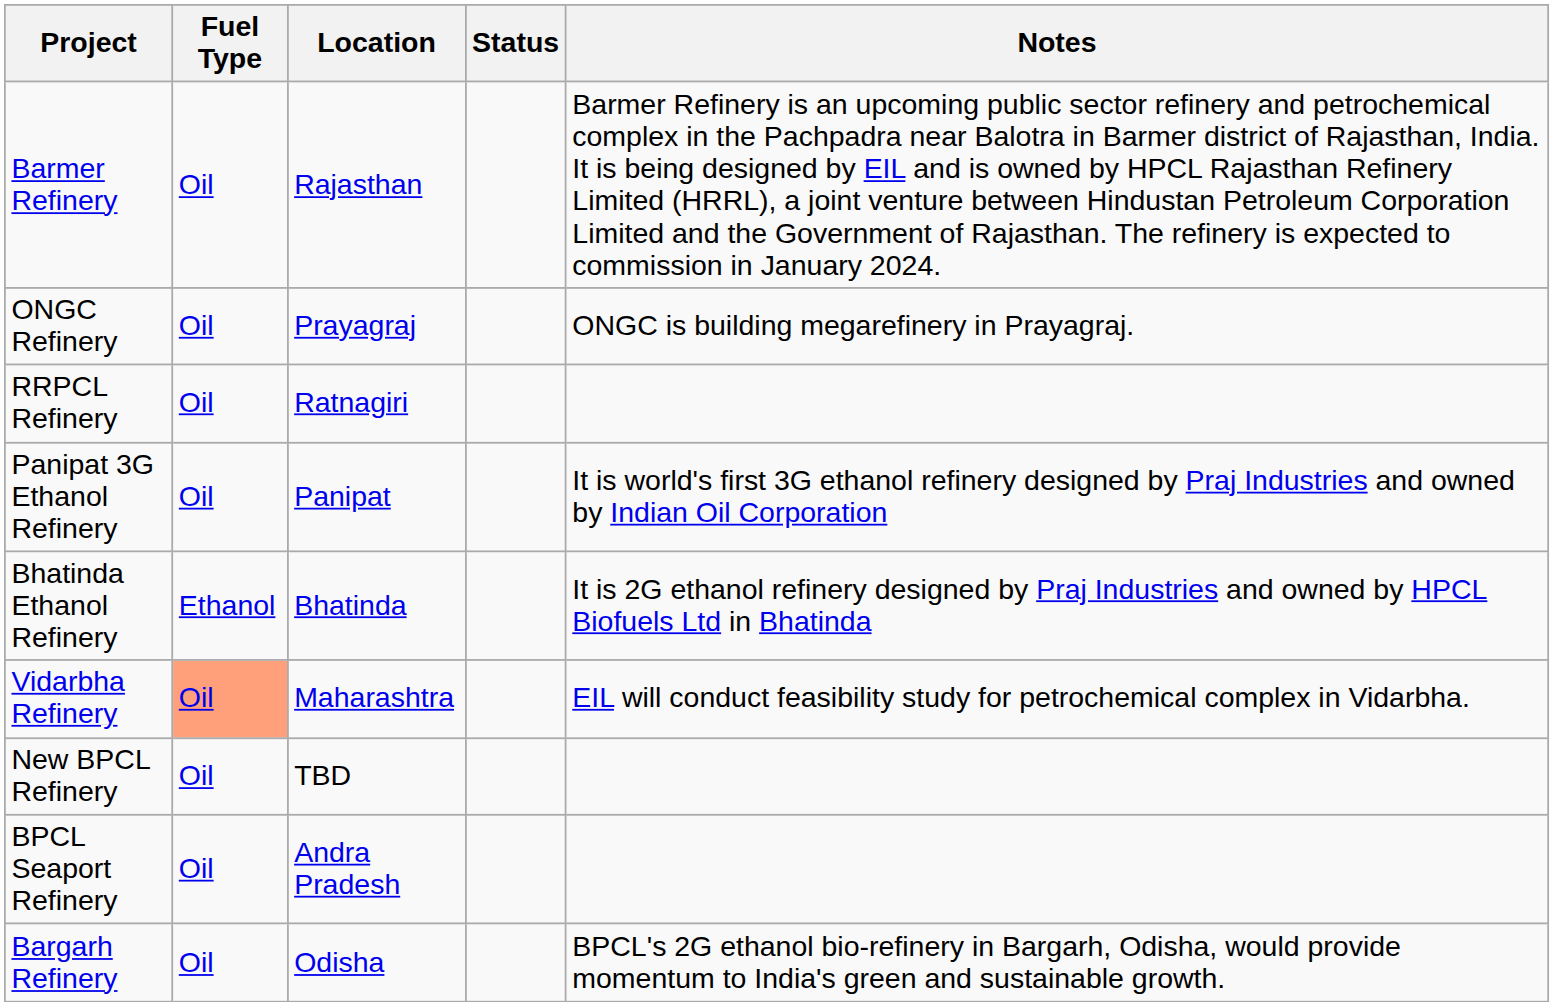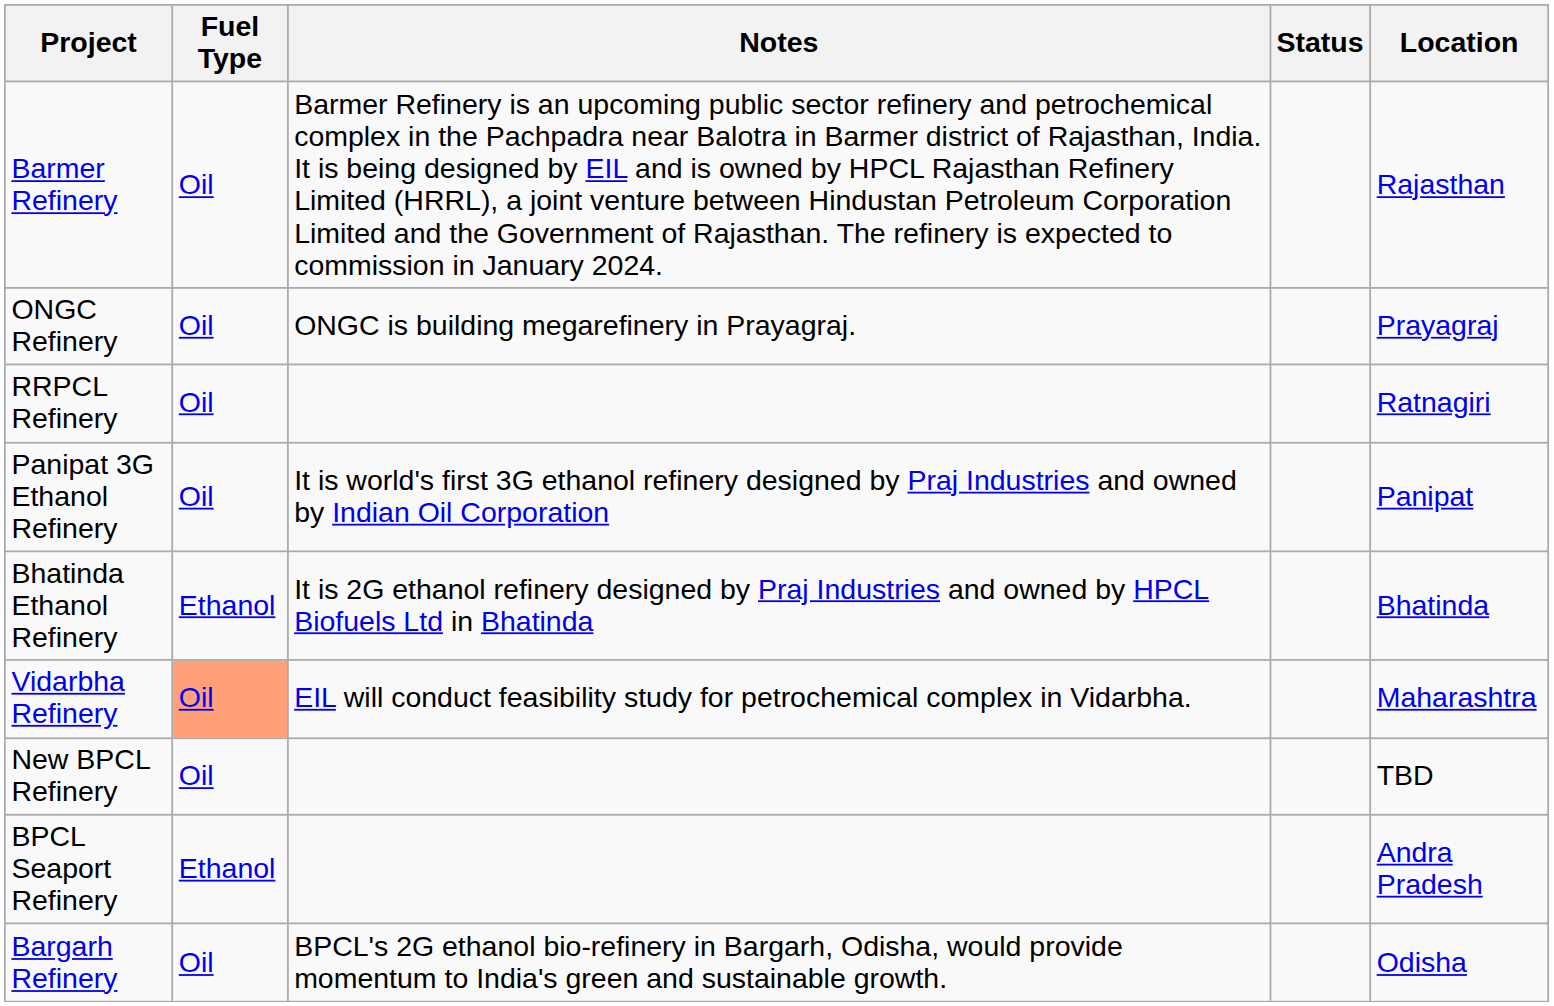columns swapped: Location <-> Notes
BPCL Seaport Refinery | Fuel Type: Oil -> Ethanol
